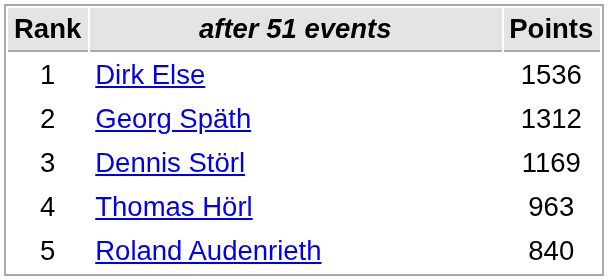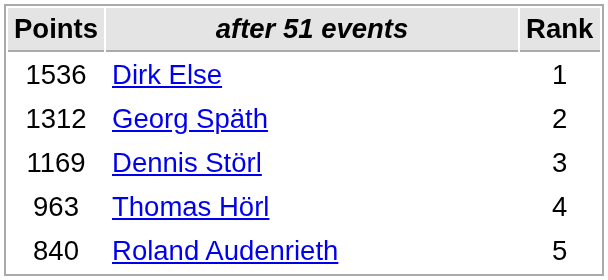columns swapped: Rank <-> Points
